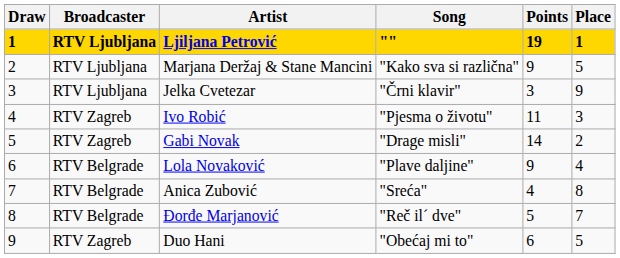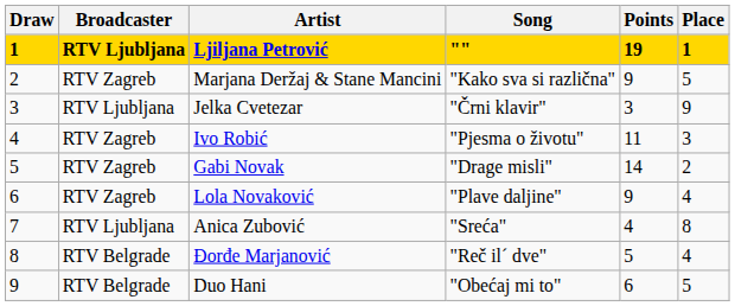Marjana Deržaj & Stane Mancini | Broadcaster: RTV Ljubljana -> RTV Zagreb
Lola Novaković | Broadcaster: RTV Belgrade -> RTV Zagreb
Anica Zubović | Broadcaster: RTV Belgrade -> RTV Ljubljana
Đorđe Marjanović | Place: 7 -> 4
Duo Hani | Broadcaster: RTV Zagreb -> RTV Belgrade
